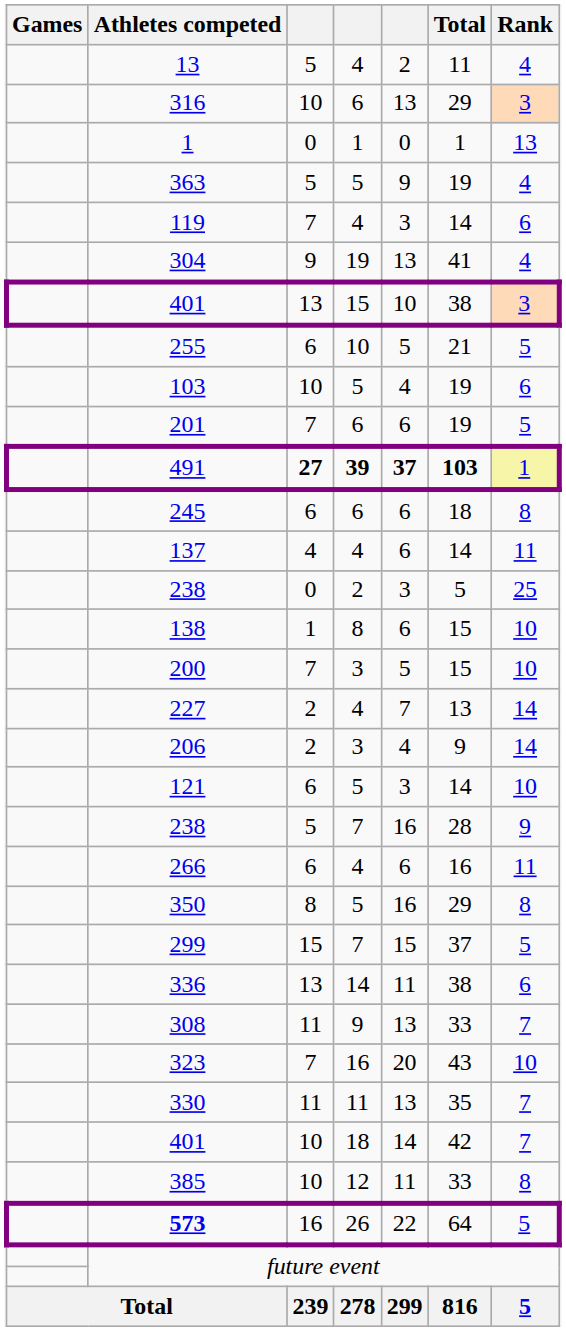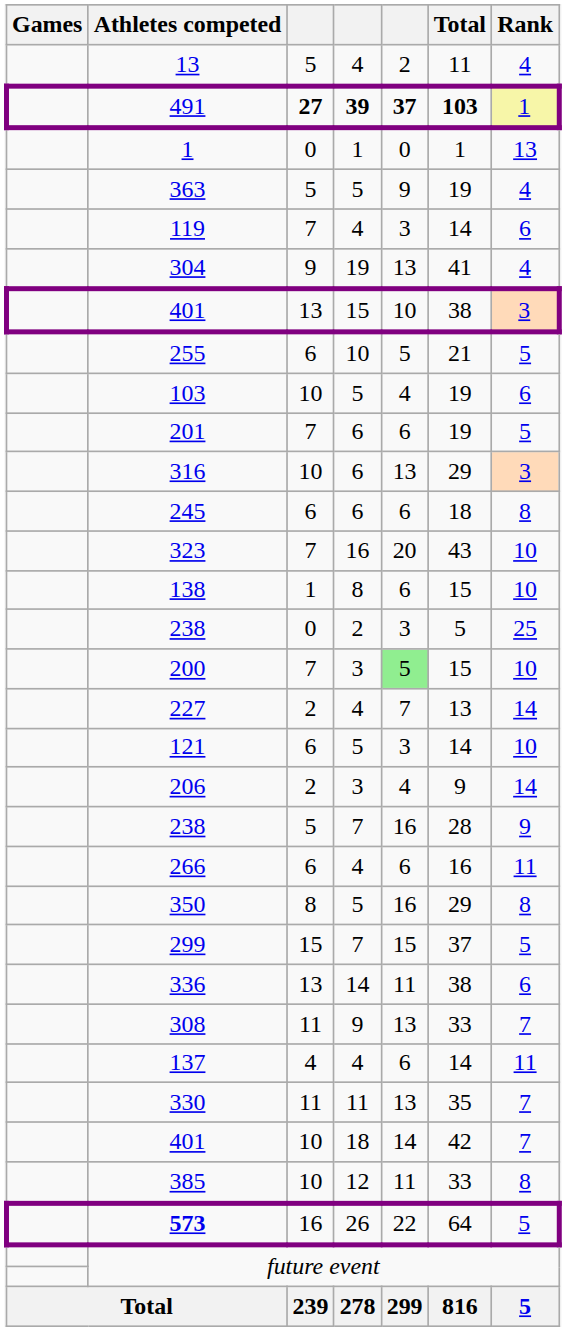rows swapped: 491 <-> 316
rows swapped: 137 <-> 323
rows swapped: 238 / 2 <-> 138
200 | column 5: no background -> lightgreen background
rows swapped: 206 <-> 121
